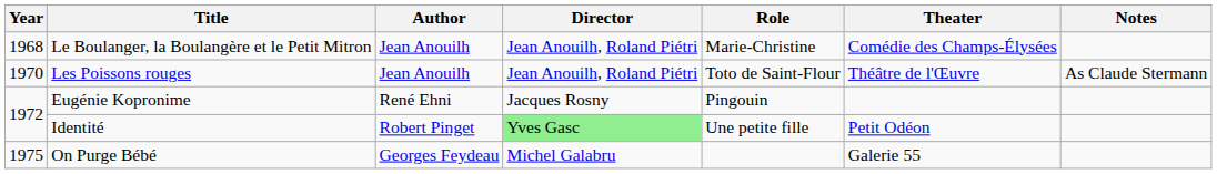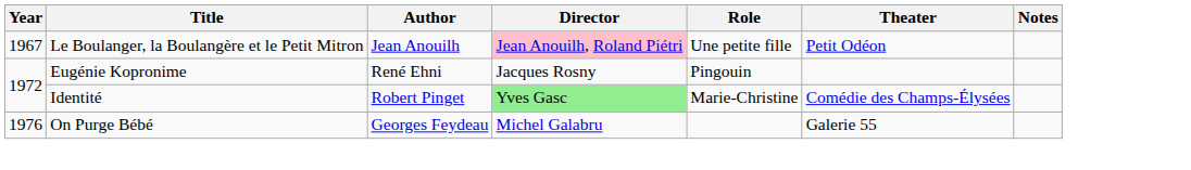Le Boulanger, la Boulangère et le Petit Mitron | Year: 1968 -> 1967
Le Boulanger, la Boulangère et le Petit Mitron | Director: no background -> pink background
Le Boulanger, la Boulangère et le Petit Mitron | Role: Marie-Christine -> Une petite fille
Le Boulanger, la Boulangère et le Petit Mitron | Theater: Comédie des Champs-Élysées -> Petit Odéon
- row: 1970 | Les Poissons rouges | Jean Anouilh | Jean Anouilh, Roland Piétri | Toto de Saint-Flour | Théâtre de l'Œuvre | As Claude Stermann
Identité | Role: Une petite fille -> Marie-Christine
Identité | Theater: Petit Odéon -> Comédie des Champs-Élysées
On Purge Bébé | Year: 1975 -> 1976
